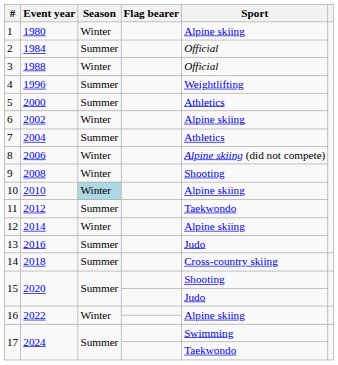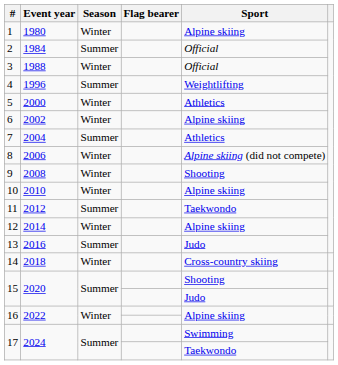5 | Season: Summer -> Winter
10 | Season: lightblue background -> no background
14 | Season: Summer -> Winter
